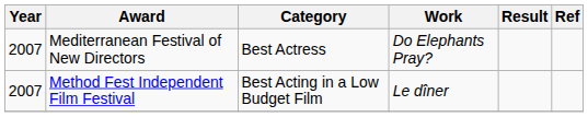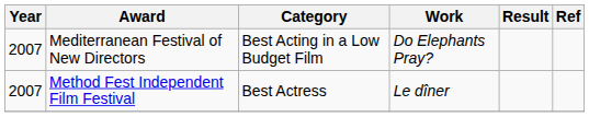Mediterranean Festival of New Directors | Category: Best Actress -> Best Acting in a Low Budget Film
Method Fest Independent Film Festival | Category: Best Acting in a Low Budget Film -> Best Actress
